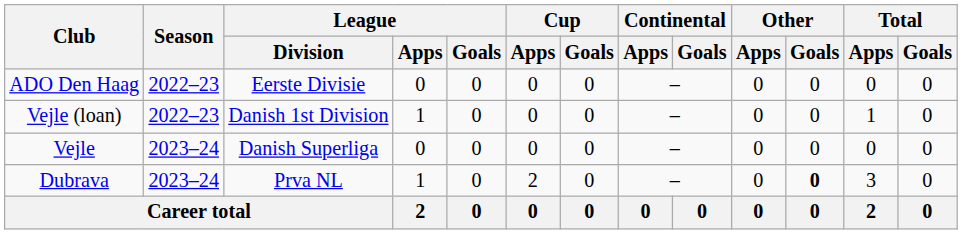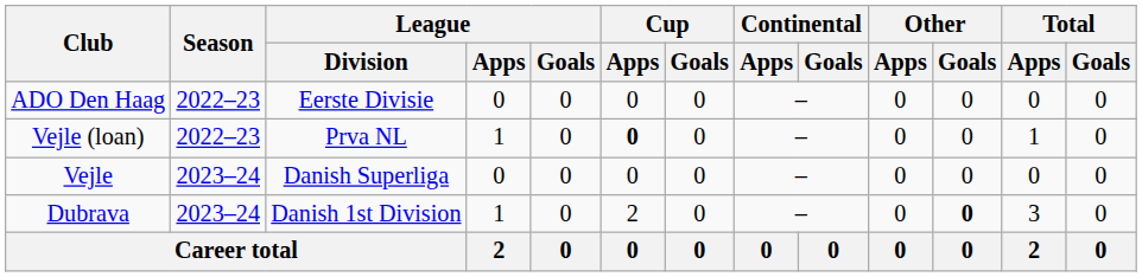Vejle (loan) | League / Division: Danish 1st Division -> Prva NL
Vejle (loan) | Cup / Apps: normal -> bold
Dubrava | League / Division: Prva NL -> Danish 1st Division
